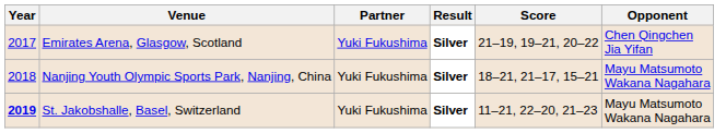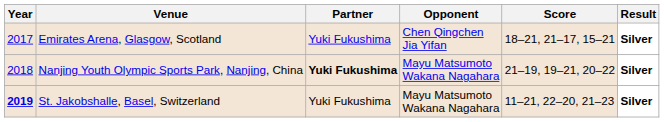columns swapped: Opponent <-> Result
Emirates Arena, Glasgow, Scotland | Score: 21–19, 19–21, 20–22 -> 18–21, 21–17, 15–21
Nanjing Youth Olympic Sports Park, Nanjing, China | Partner: normal -> bold
Nanjing Youth Olympic Sports Park, Nanjing, China | Score: 18–21, 21–17, 15–21 -> 21–19, 19–21, 20–22
